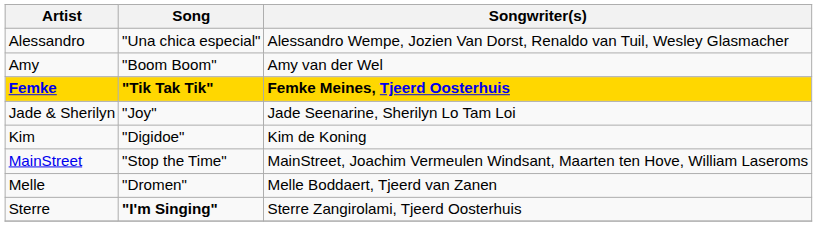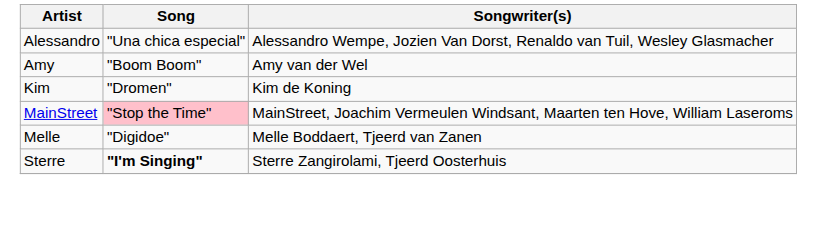- row: Femke | "Tik Tak Tik" | Femke Meines, Tjeerd Oosterhuis
- row: Jade & Sherilyn | "Joy" | Jade Seenarine, Sherilyn Lo Tam Loi
Kim | Song: "Digidoe" -> "Dromen"
MainStreet | Song: no background -> pink background
Melle | Song: "Dromen" -> "Digidoe"
